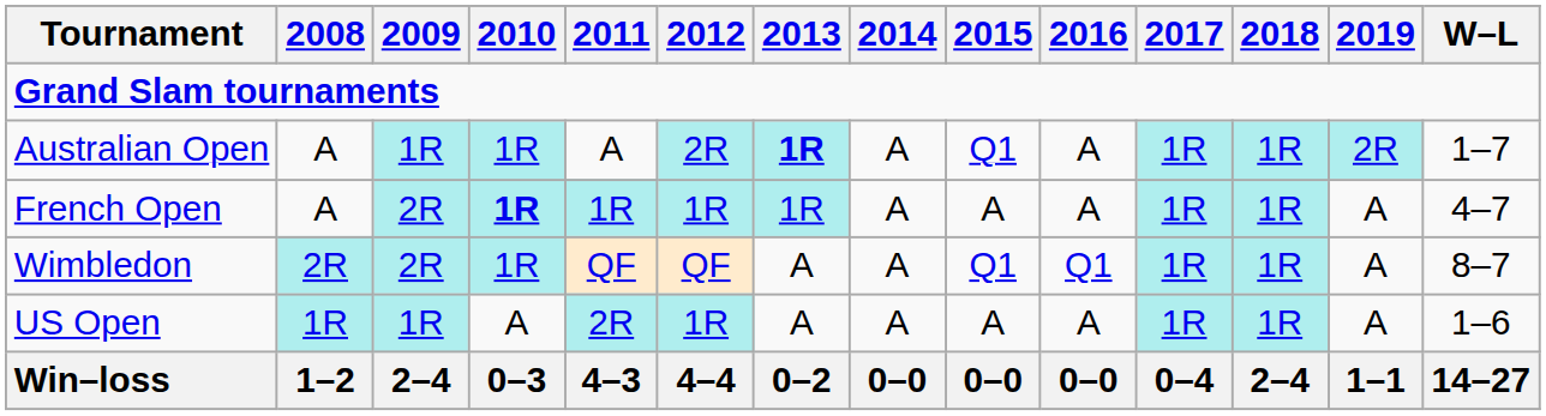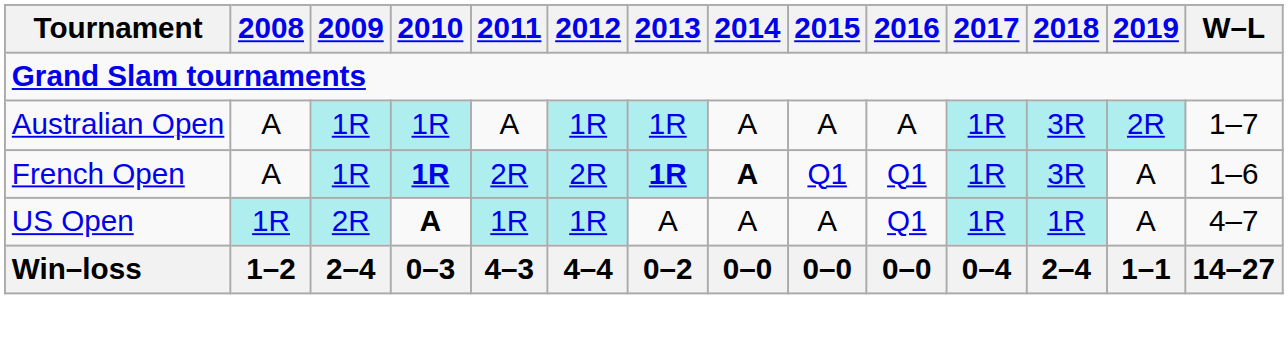Australian Open | 2012: 2R -> 1R
Australian Open | 2013: bold -> normal
Australian Open | 2015: Q1 -> A
Australian Open | 2018: 1R -> 3R
French Open | 2009: 2R -> 1R
French Open | 2011: 1R -> 2R
French Open | 2012: 1R -> 2R
French Open | 2013: normal -> bold
French Open | 2014: normal -> bold
French Open | 2015: A -> Q1
French Open | 2016: A -> Q1
French Open | 2018: 1R -> 3R
French Open | W–L: 4–7 -> 1–6
- row: Wimbledon | 2R | 2R | 1R | QF | QF | A | A | Q1 | Q1 | 1R | 1R | A | 8–7
US Open | 2009: 1R -> 2R
US Open | 2010: normal -> bold
US Open | 2011: 2R -> 1R
US Open | 2016: A -> Q1
US Open | W–L: 1–6 -> 4–7
